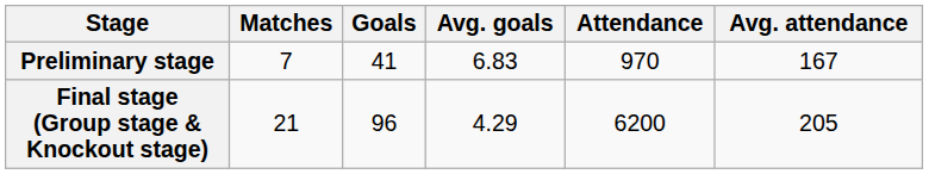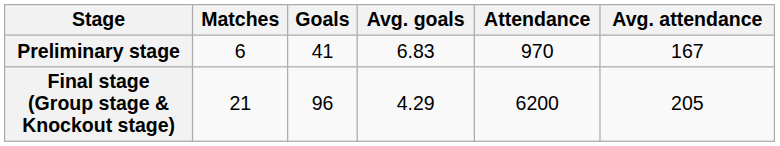Preliminary stage | Matches: 7 -> 6
